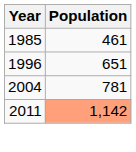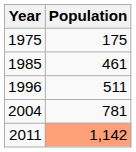+ row: 1975 | 175
1996 | Population: 651 -> 511
